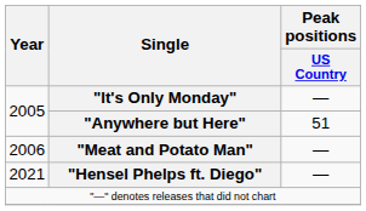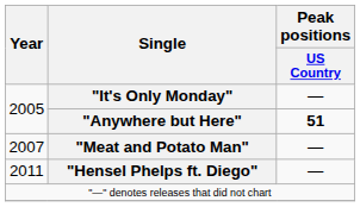"Anywhere but Here" | Peak positions / US Country: normal -> bold
"Meat and Potato Man" | Year: 2006 -> 2007
"Hensel Phelps ft. Diego" | Year: 2021 -> 2011
